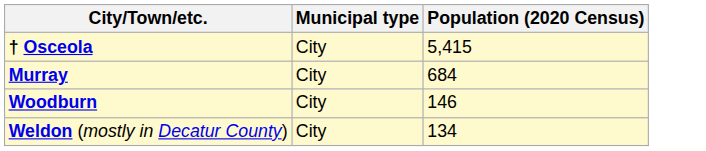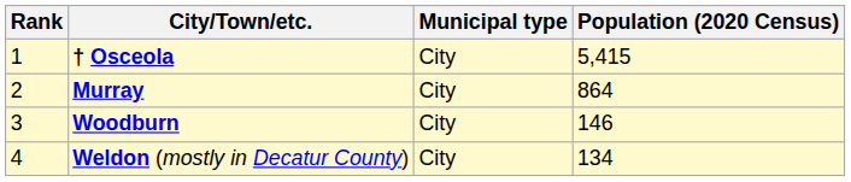+ column: Rank | 1 | 2 | 3 | 4
Murray | Population (2020 Census): 684 -> 864
